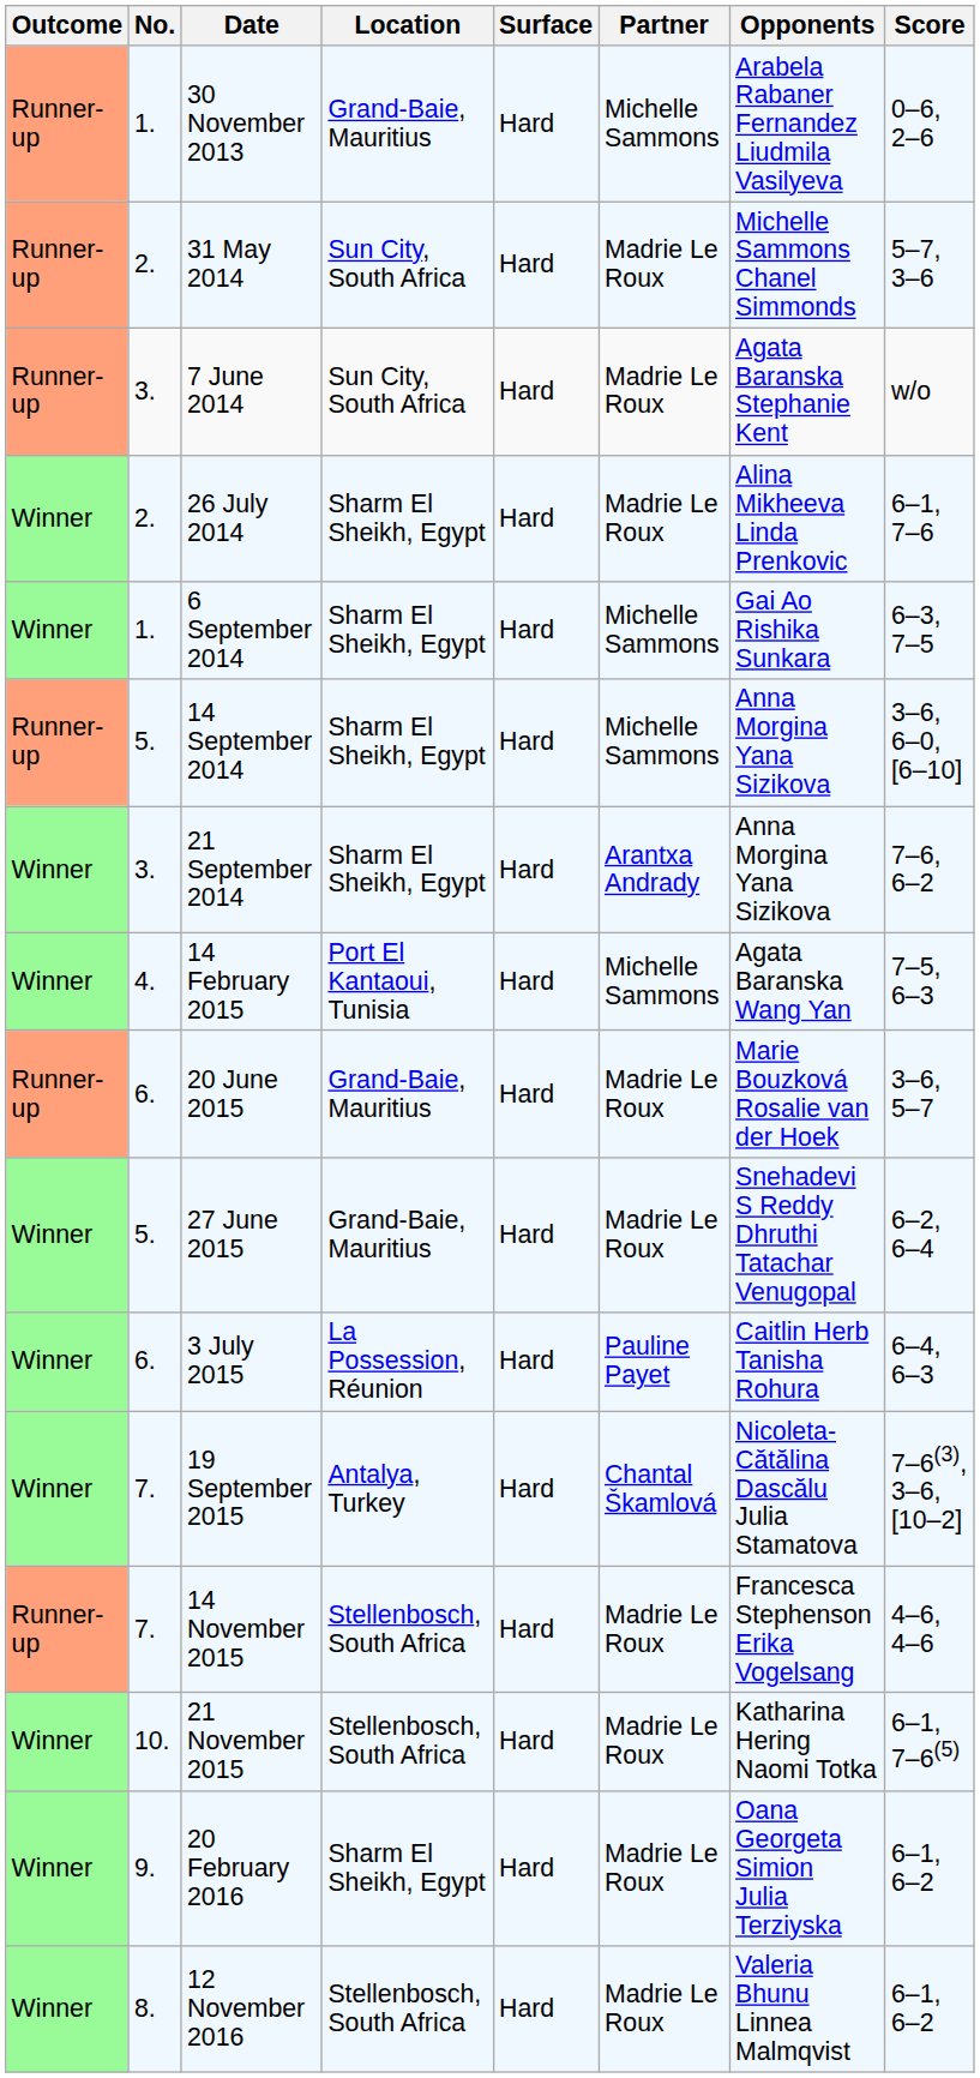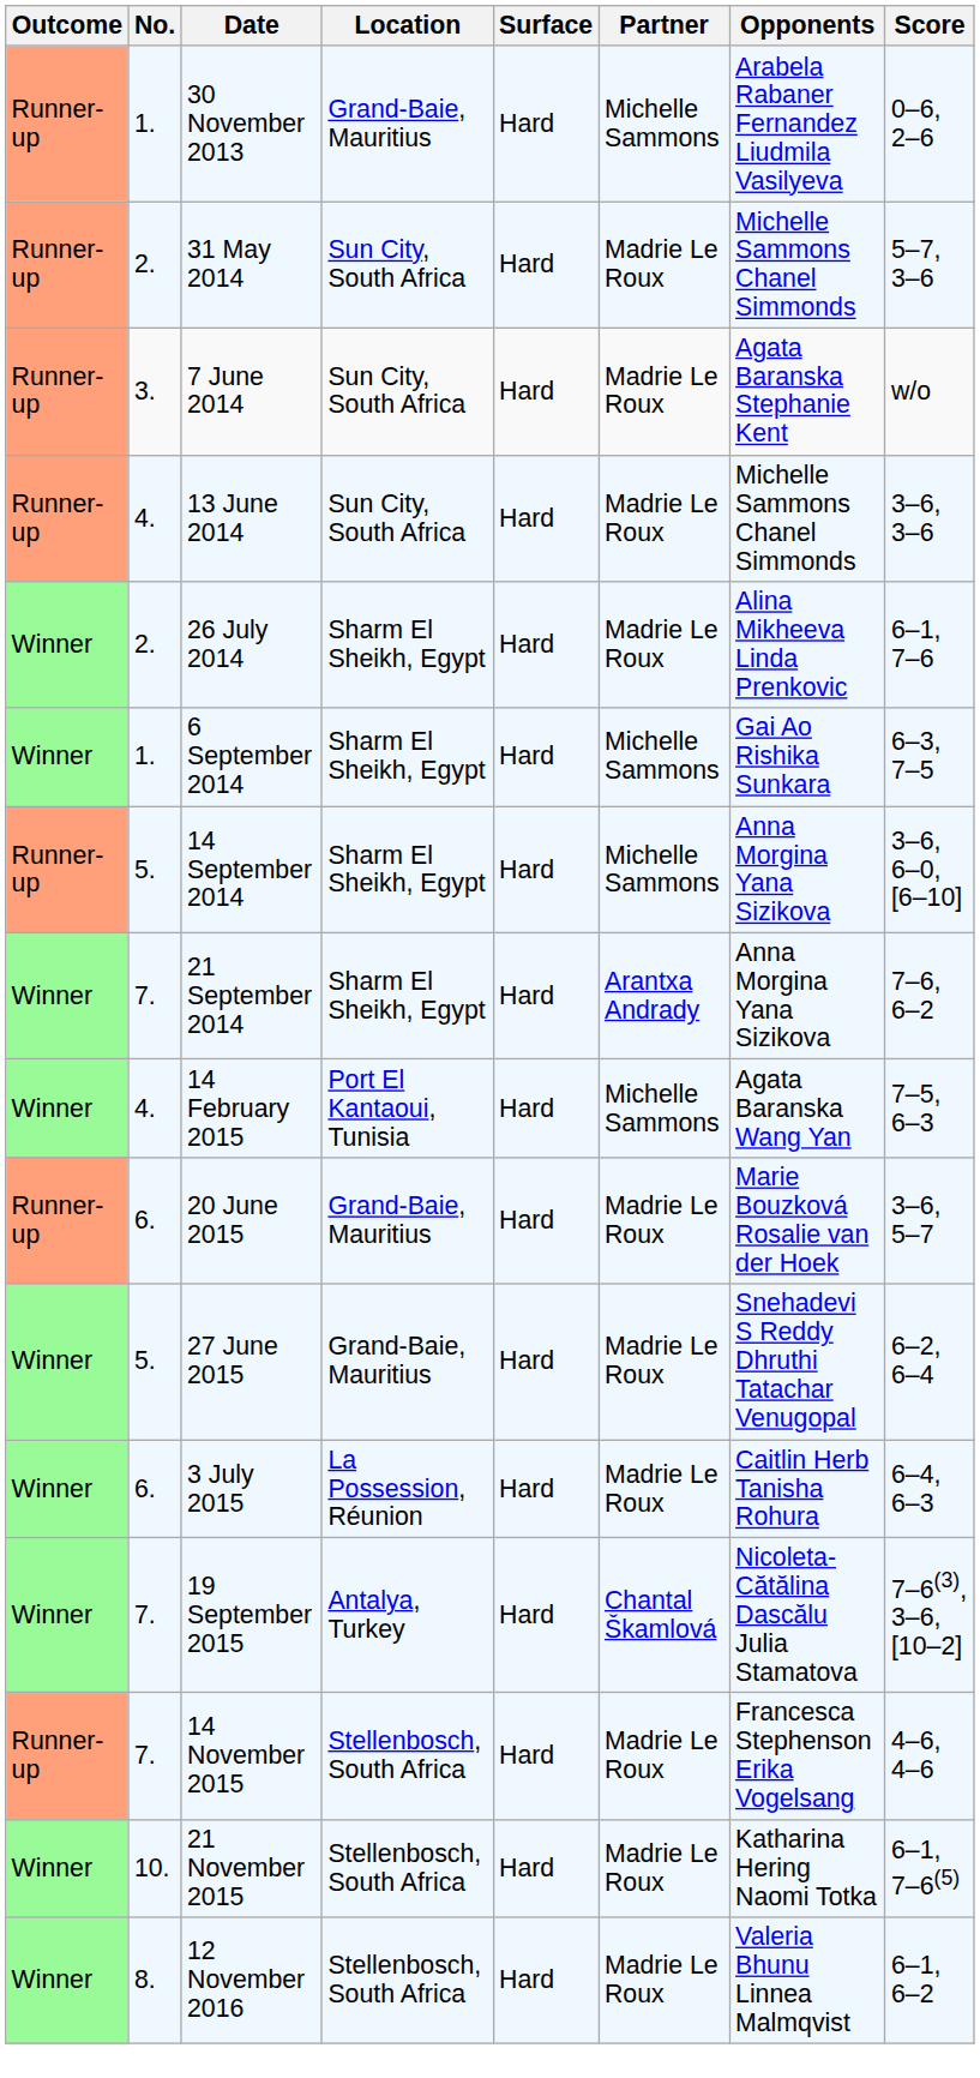+ row: Runner-up | 4. | 13 June 2014 | Sun City, South Africa | Hard | Madrie Le Roux | Michelle Sammons Chanel Simmonds | 3–6, 3–6
21 September 2014 | No.: 3. -> 7.
3 July 2015 | Partner: Pauline Payet -> Madrie Le Roux
- row: Winner | 9. | 20 February 2016 | Sharm El Sheikh, Egypt | Hard | Madrie Le Roux | Oana Georgeta Simion Julia Terziyska | 6–1, 6–2
